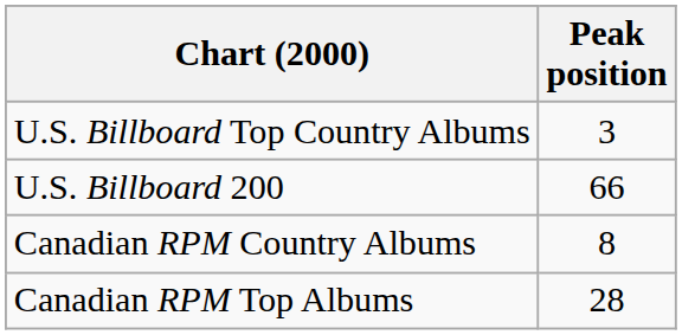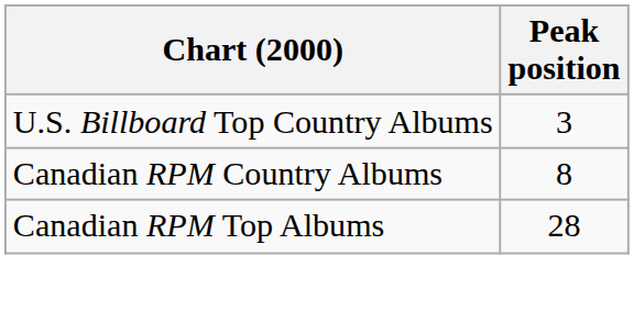- row: U.S. Billboard 200 | 66
